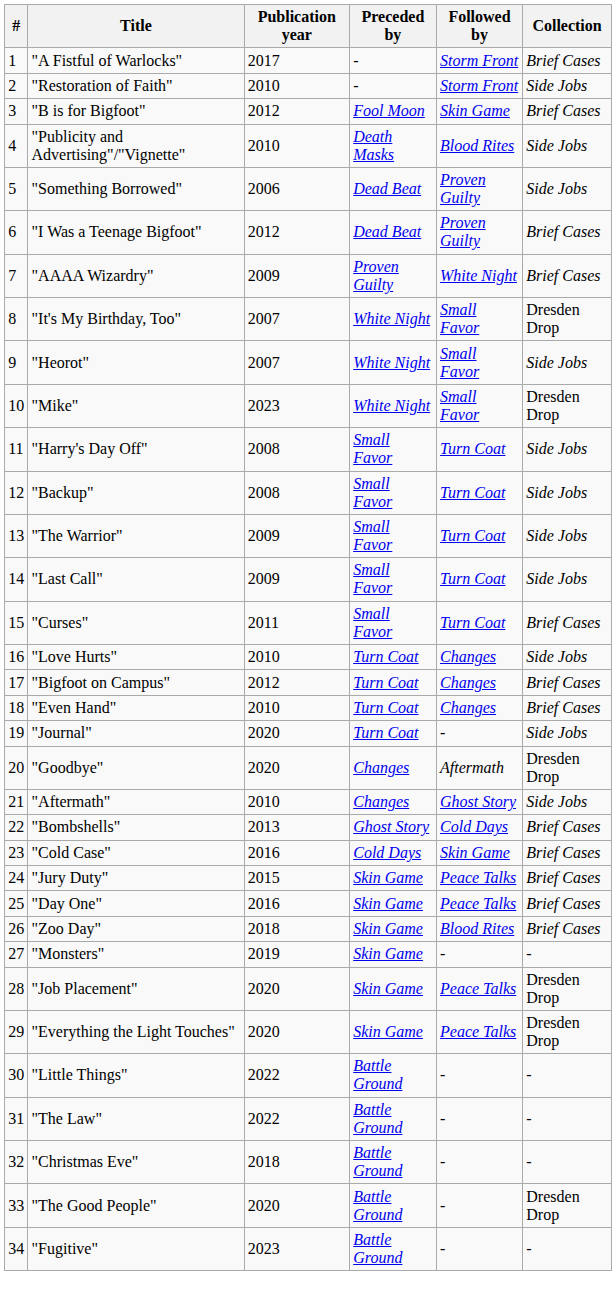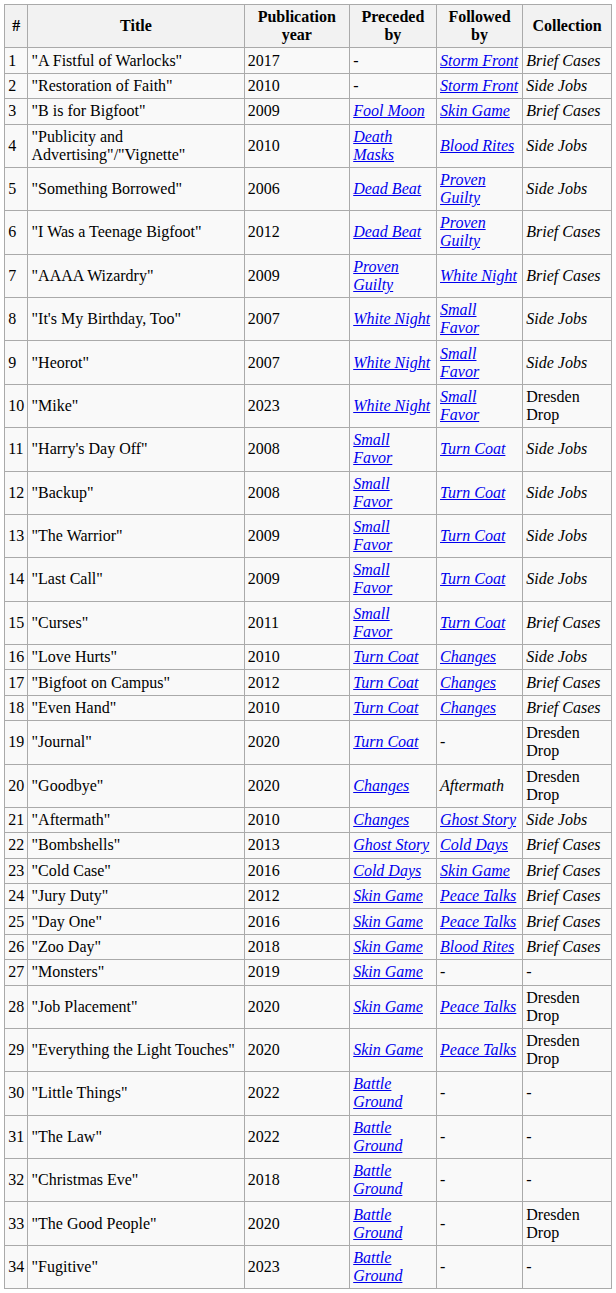"B is for Bigfoot" | Publication year: 2012 -> 2009
"It's My Birthday, Too" | Collection: Dresden Drop -> Side Jobs
"Journal" | Collection: Side Jobs -> Dresden Drop
"Jury Duty" | Publication year: 2015 -> 2012
